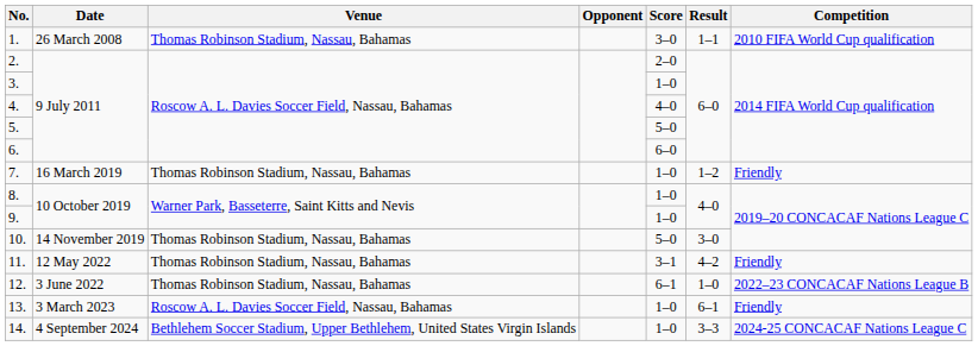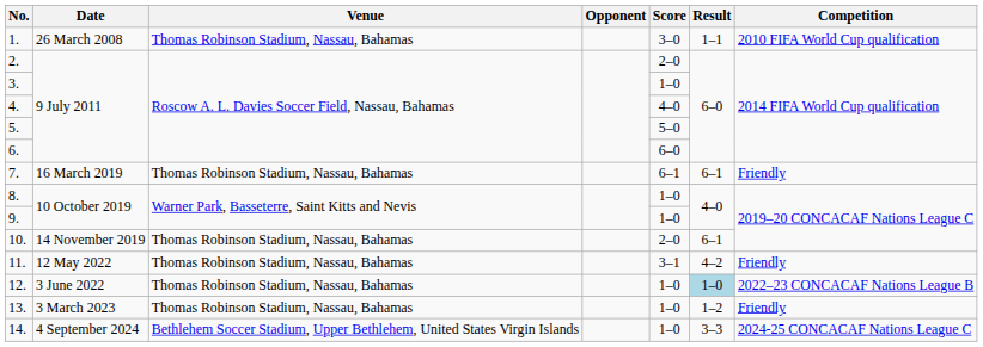7. | Score: 1–0 -> 6–1
7. | Result: 1–2 -> 6–1
10. | Score: 5–0 -> 2–0
10. | Result: 3–0 -> 6–1
12. | Score: 6–1 -> 1–0
12. | Result: no background -> lightblue background
13. | Venue: Roscow A. L. Davies Soccer Field, Nassau, Bahamas -> Thomas Robinson Stadium, Nassau, Bahamas
13. | Result: 6–1 -> 1–2
